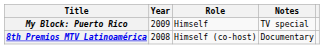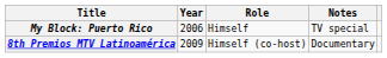My Block: Puerto Rico | Year: 2009 -> 2006
8th Premios MTV Latinoamérica | Year: 2008 -> 2009
